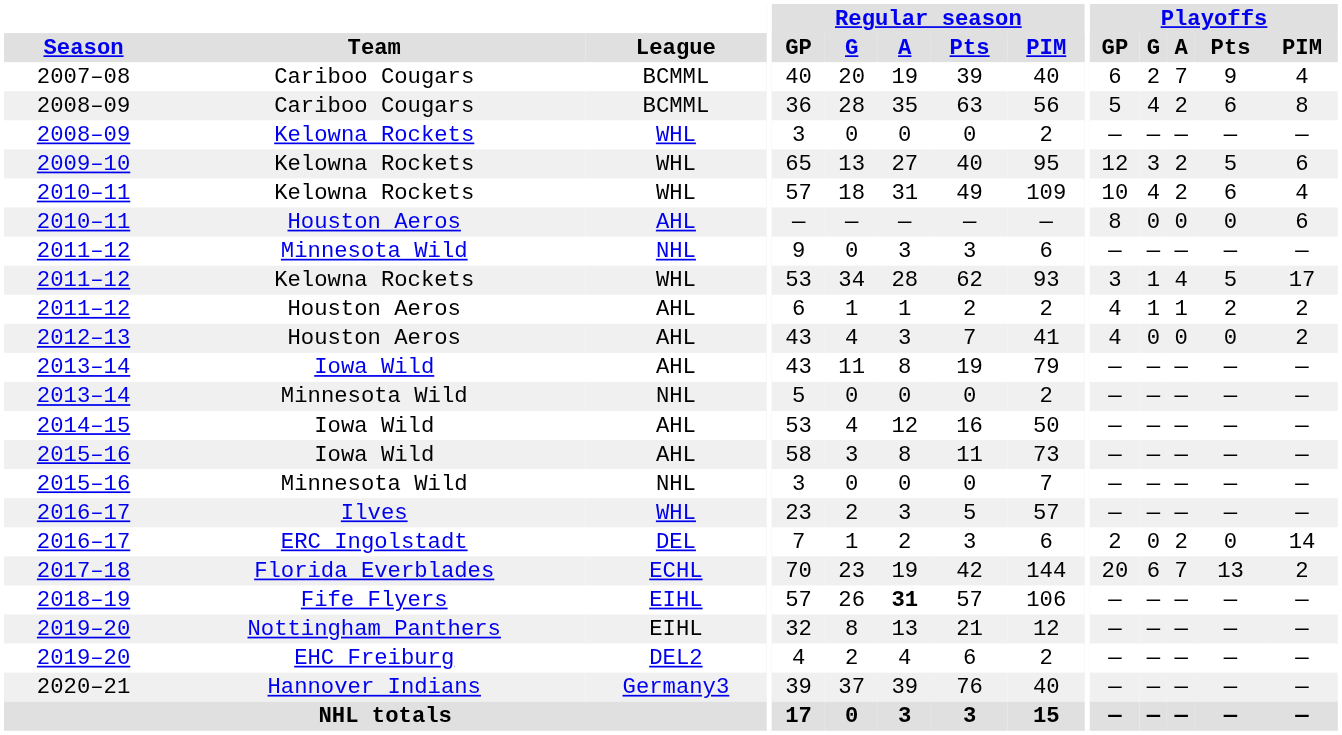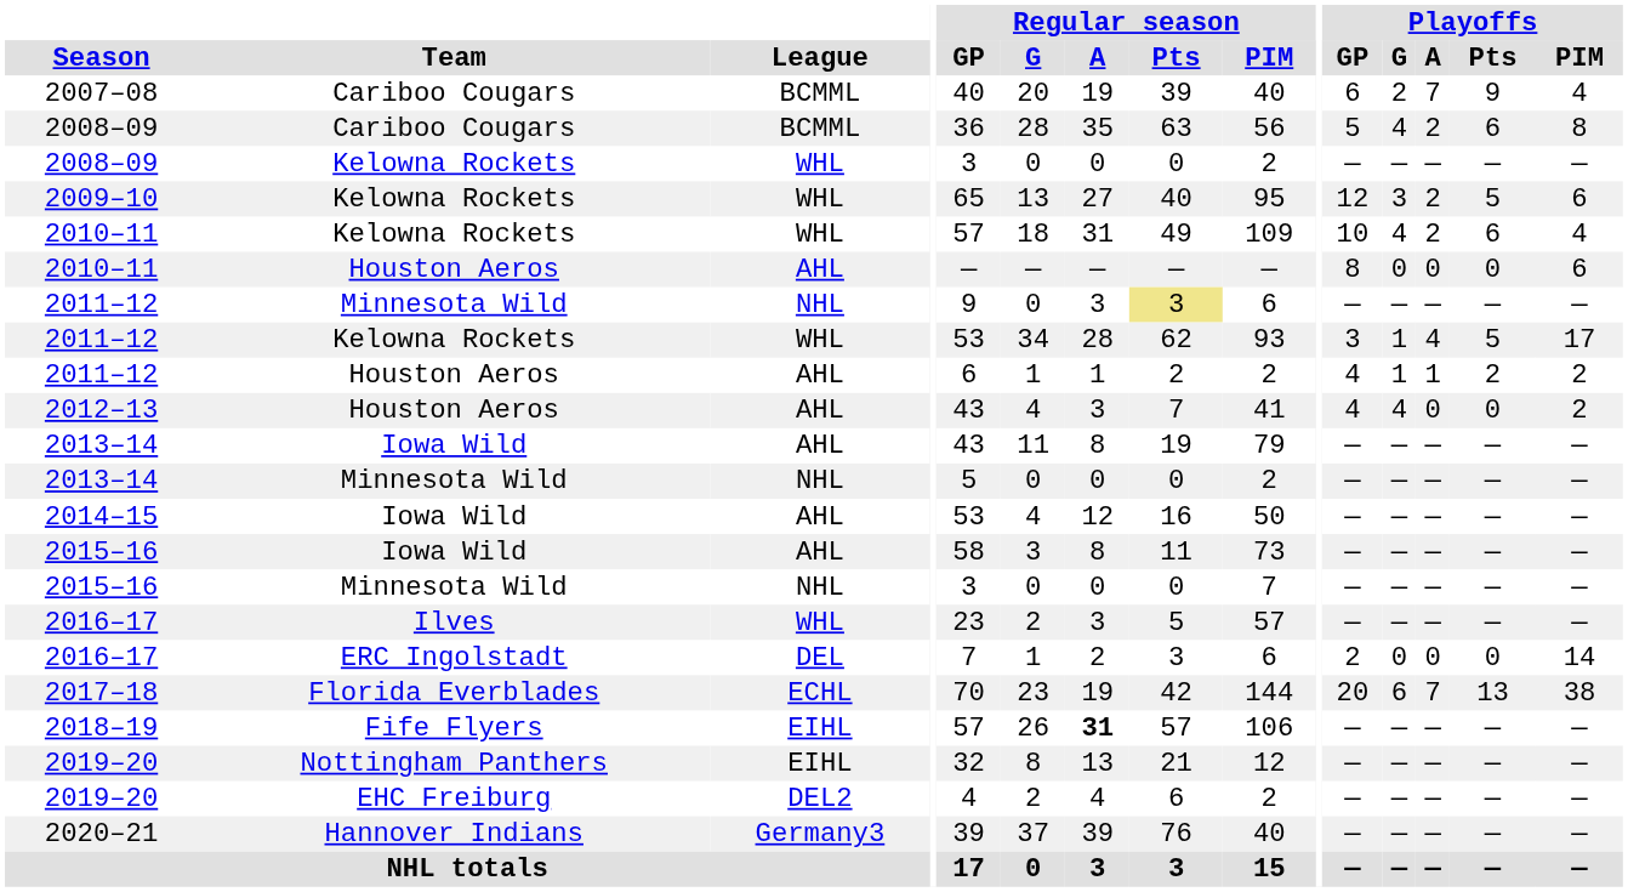2011–12 / Minnesota Wild | Regular season / Pts: no background -> khaki background
2012–13 | Playoffs / G: 0 -> 4
2016–17 / ERC Ingolstadt | Playoffs / A: 2 -> 0
2017–18 | Playoffs / PIM: 2 -> 38
